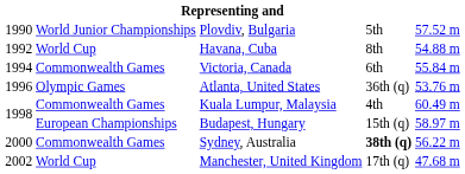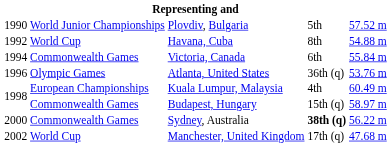Kuala Lumpur, Malaysia | column 2: Commonwealth Games -> European Championships
Budapest, Hungary | column 2: European Championships -> Commonwealth Games
